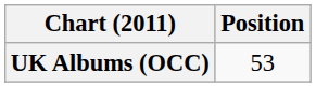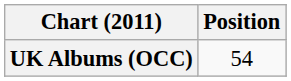UK Albums (OCC) | Position: 53 -> 54
